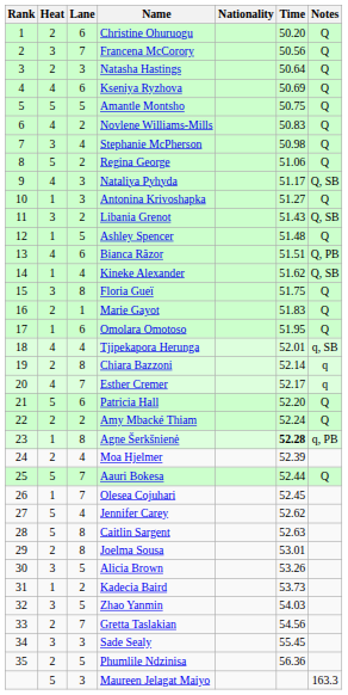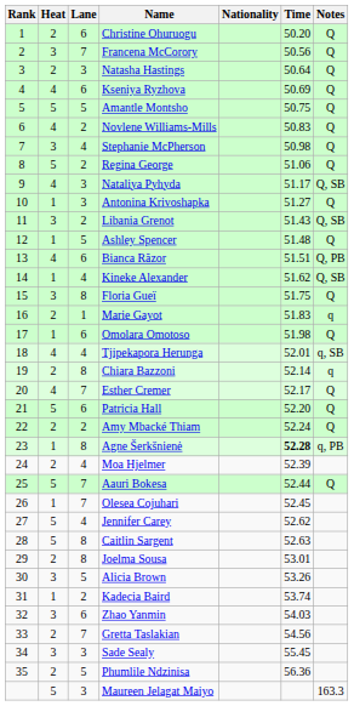Marie Gayot | Notes: Q -> q
Omolara Omotoso | Time: 51.95 -> 51.98
Esther Cremer | Notes: q -> Q
Kadecia Baird | Time: 53.73 -> 53.74
Zhao Yanmin | Lane: 5 -> 6
